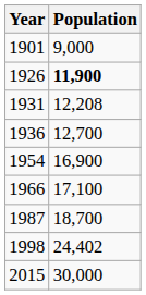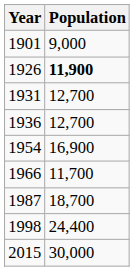1931 | Population: 12,208 -> 12,700
1966 | Population: 17,100 -> 11,700
1998 | Population: 24,402 -> 24,400
